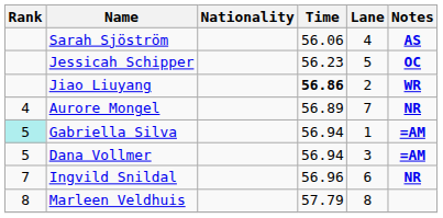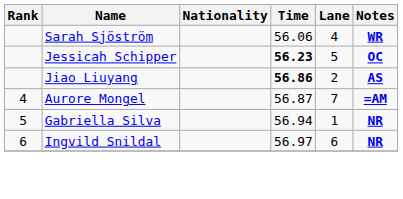Sarah Sjöström | Notes: AS -> WR
Jessicah Schipper | Time: normal -> bold
Jiao Liuyang | Notes: WR -> AS
Aurore Mongel | Time: 56.89 -> 56.87
Aurore Mongel | Notes: NR -> =AM
Gabriella Silva | Rank: paleturquoise background -> no background
Gabriella Silva | Notes: =AM -> NR
- row: 5 | Dana Vollmer | 56.94 | 3 | =AM
Ingvild Snildal | Rank: 7 -> 6
Ingvild Snildal | Time: 56.96 -> 56.97
- row: 8 | Marleen Veldhuis | 57.79 | 8
